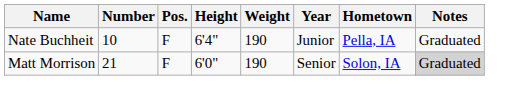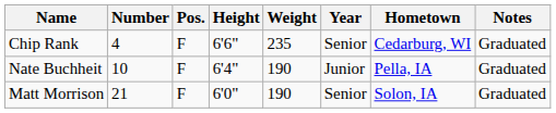+ row: Chip Rank | 4 | F | 6'6" | 235 | Senior | Cedarburg, WI | Graduated
Matt Morrison | Notes: lightgrey background -> no background
